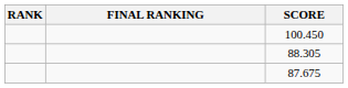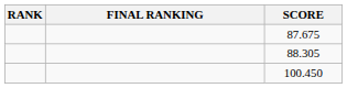rows swapped: 100.450 <-> 87.675
